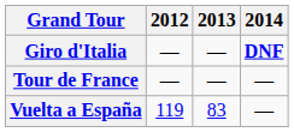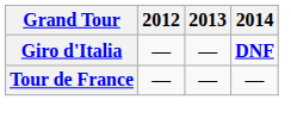- row: Vuelta a España | 119 | 83 | —
